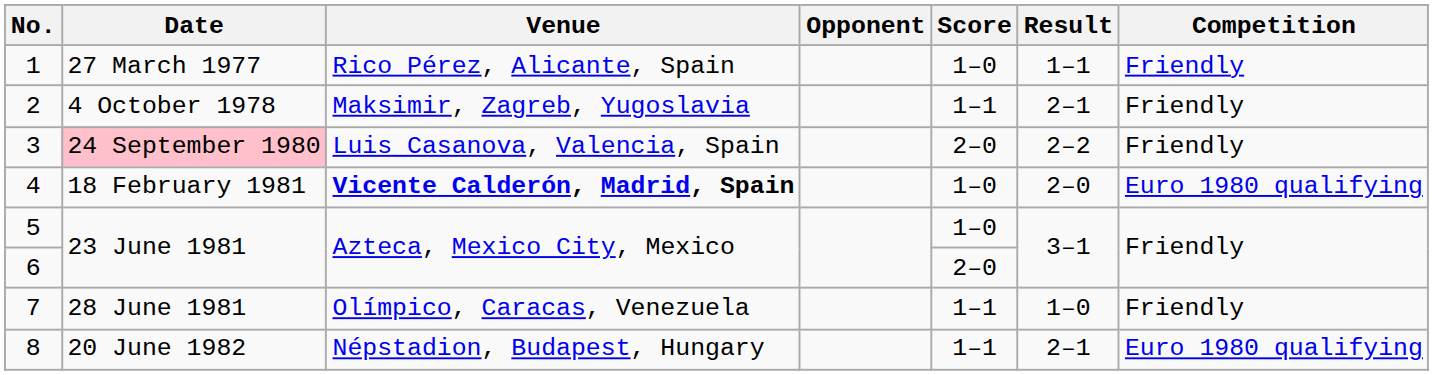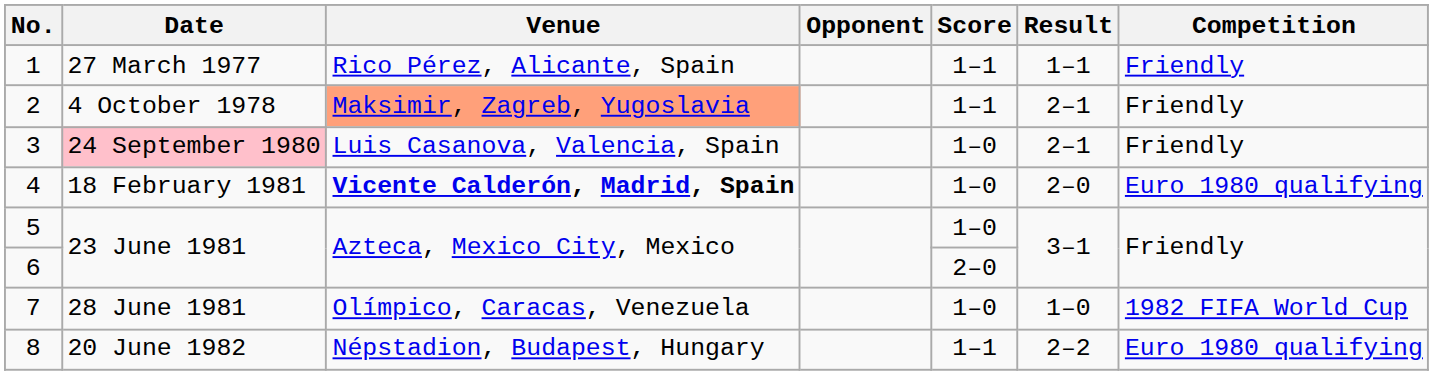1 | Score: 1–0 -> 1–1
2 | Venue: no background -> lightsalmon background
3 | Score: 2–0 -> 1–0
3 | Result: 2–2 -> 2–1
7 | Score: 1–1 -> 1–0
7 | Competition: Friendly -> 1982 FIFA World Cup
8 | Result: 2–1 -> 2–2
